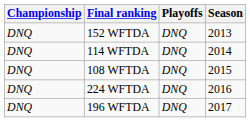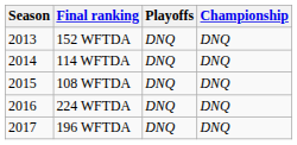columns swapped: Season <-> Championship
